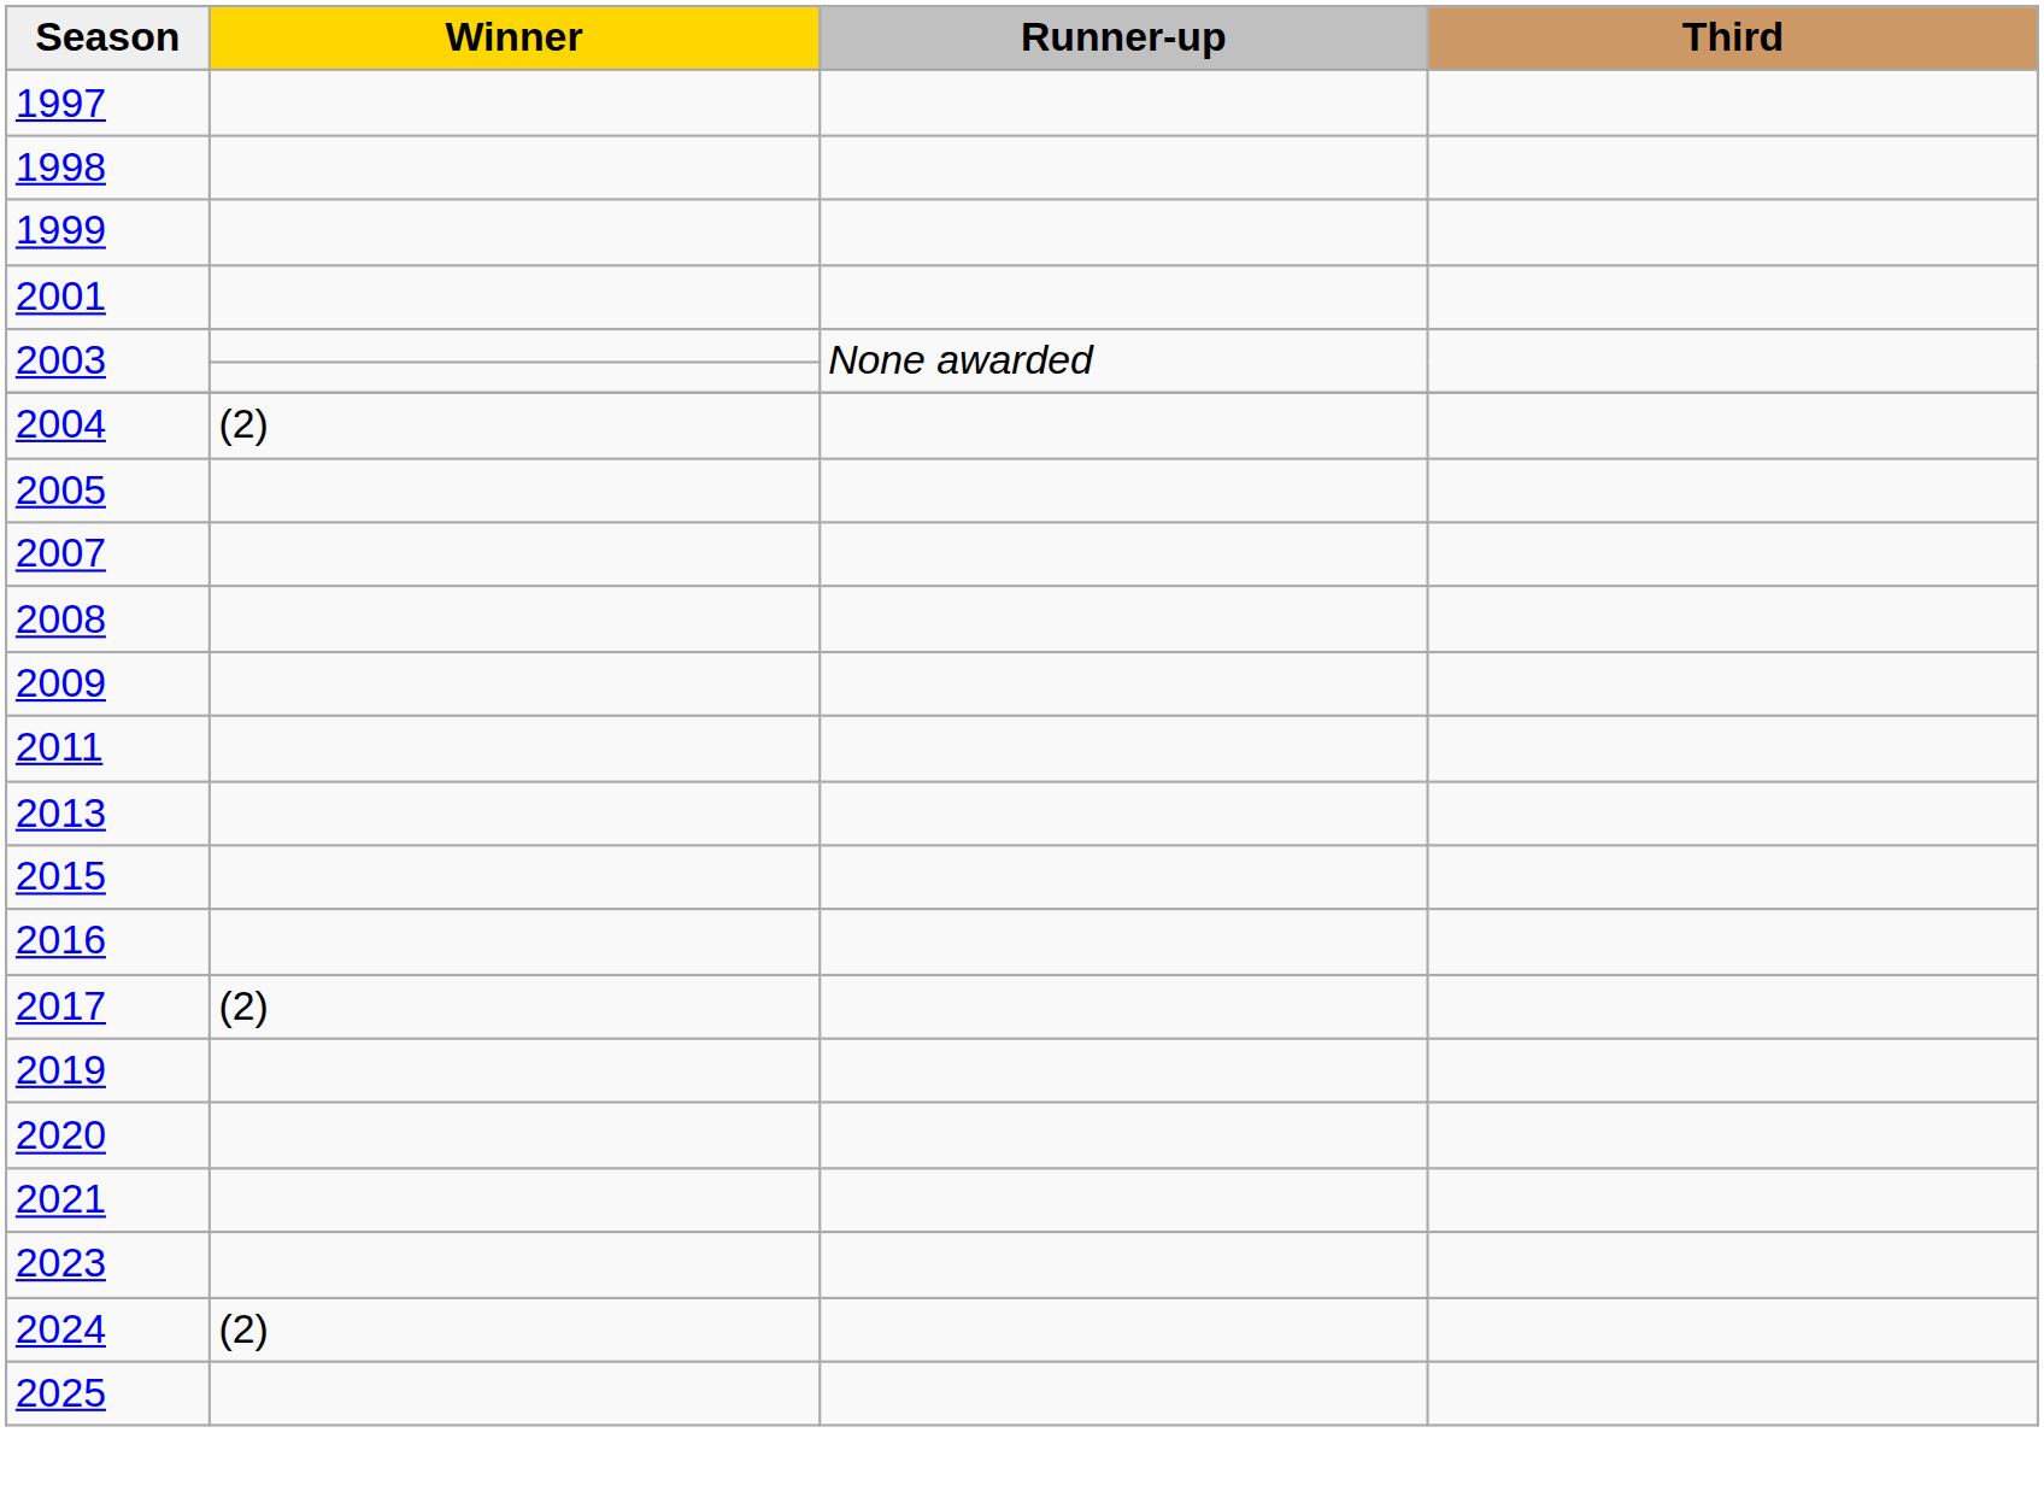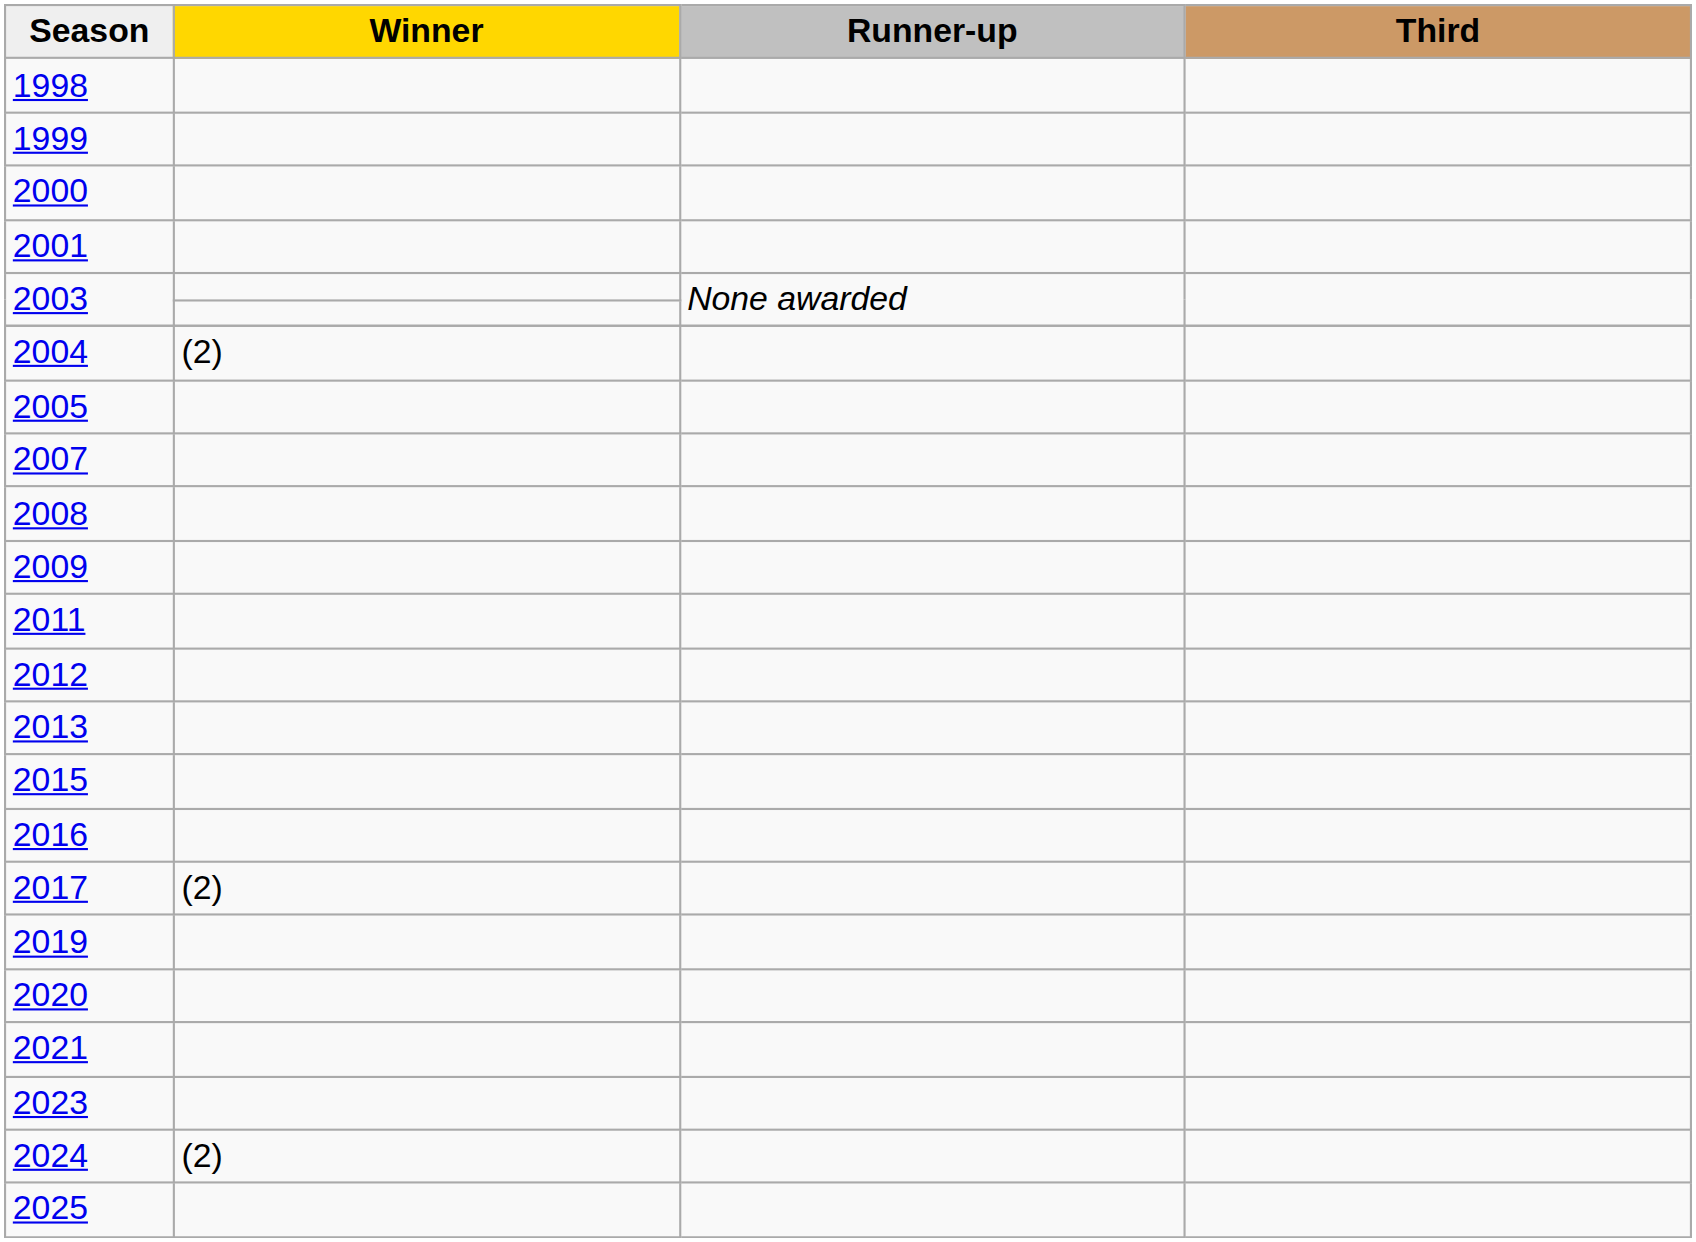- row: 1997
+ row: 2000
+ row: 2012
